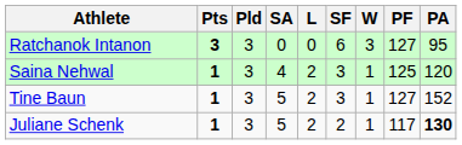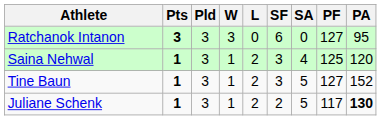columns swapped: W <-> SA
